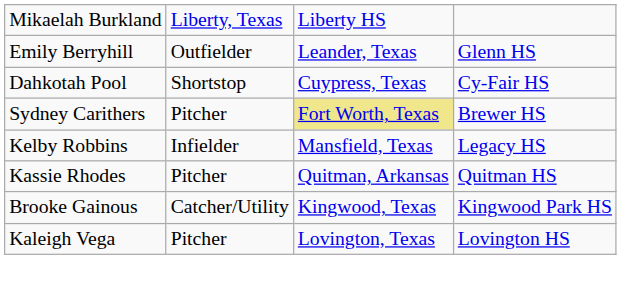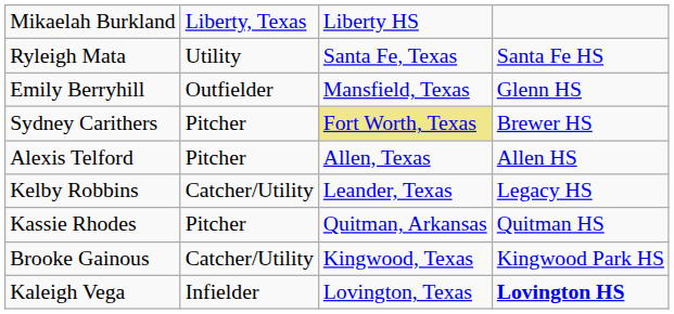+ row: Ryleigh Mata | Utility | Santa Fe, Texas | Santa Fe HS
Emily Berryhill | column 3: Leander, Texas -> Mansfield, Texas
- row: Dahkotah Pool | Shortstop | Cuypress, Texas | Cy-Fair HS
+ row: Alexis Telford | Pitcher | Allen, Texas | Allen HS
Kelby Robbins | column 2: Infielder -> Catcher/Utility
Kelby Robbins | column 3: Mansfield, Texas -> Leander, Texas
Kaleigh Vega | column 2: Pitcher -> Infielder
Kaleigh Vega | column 4: normal -> bold
